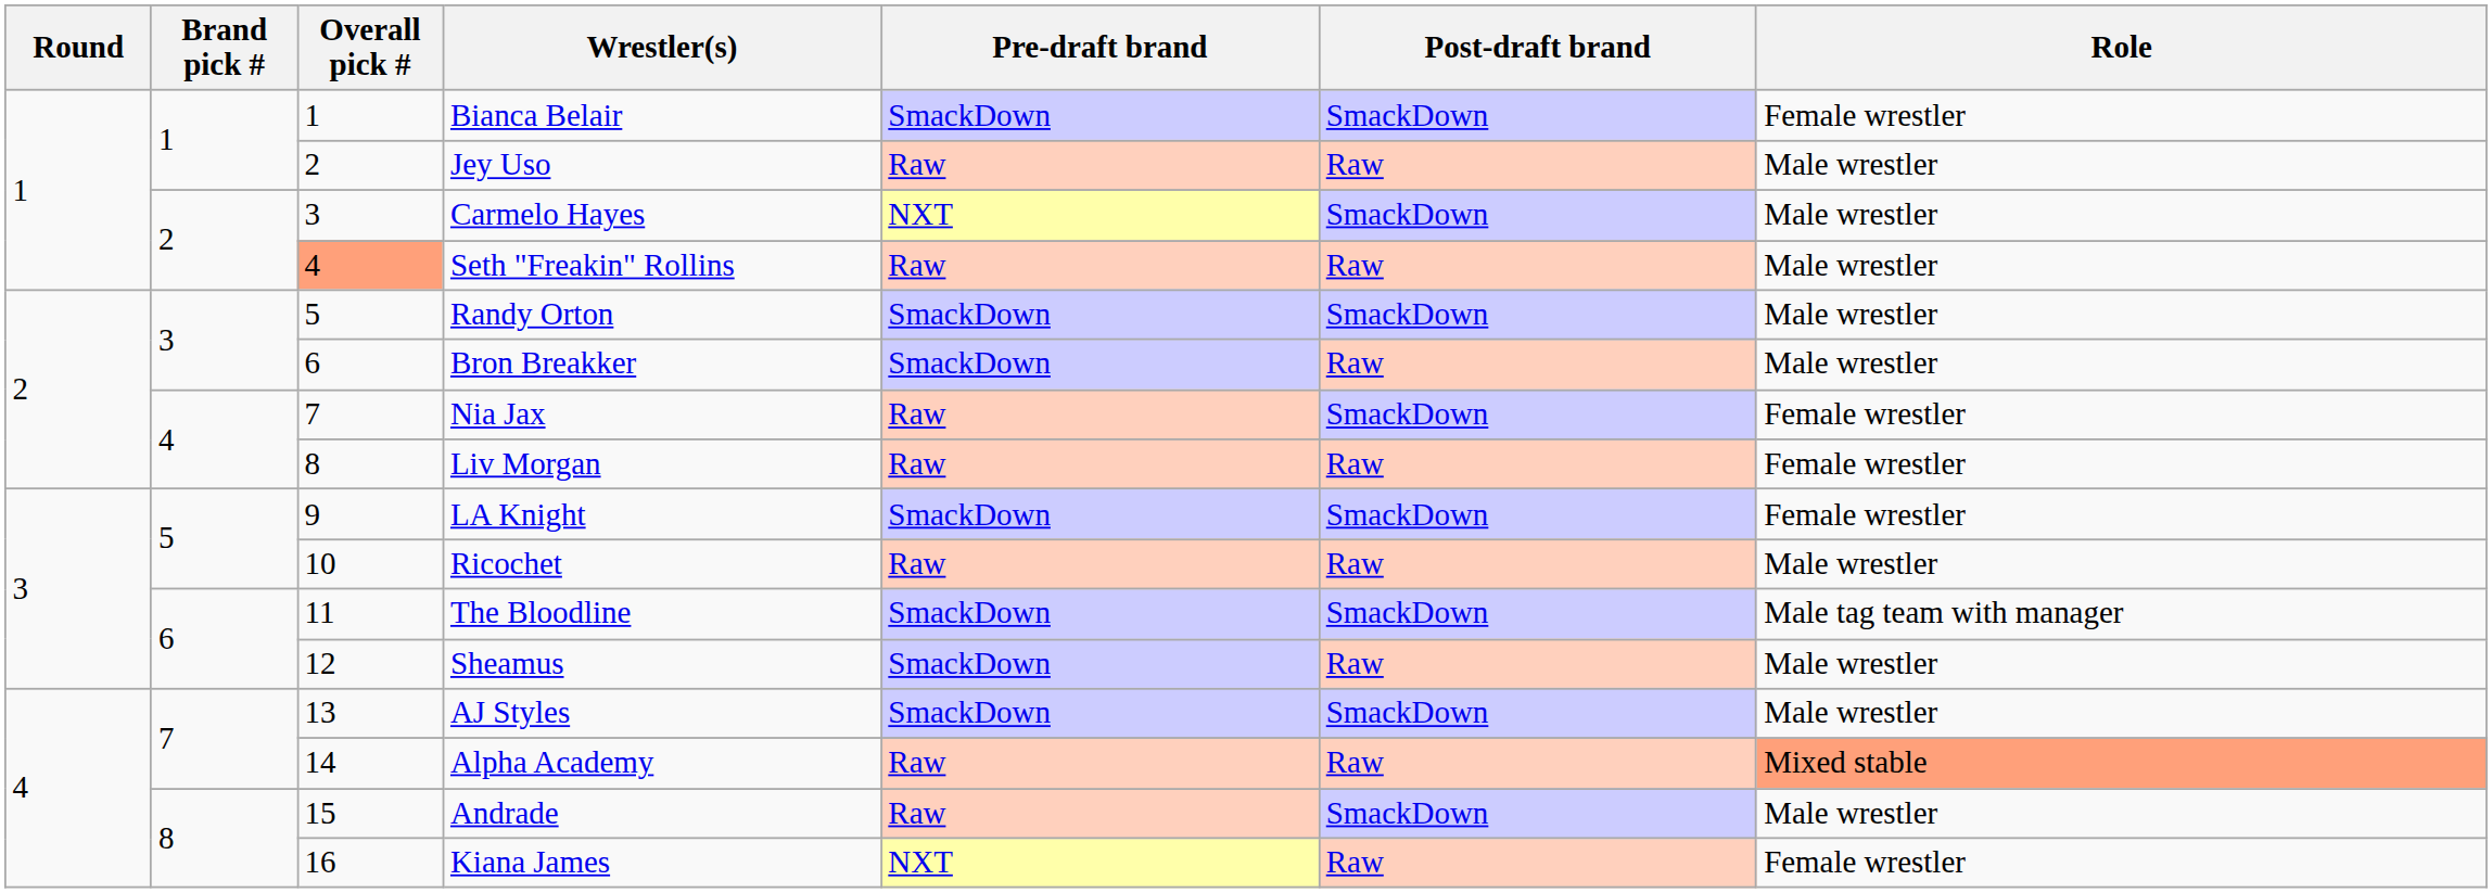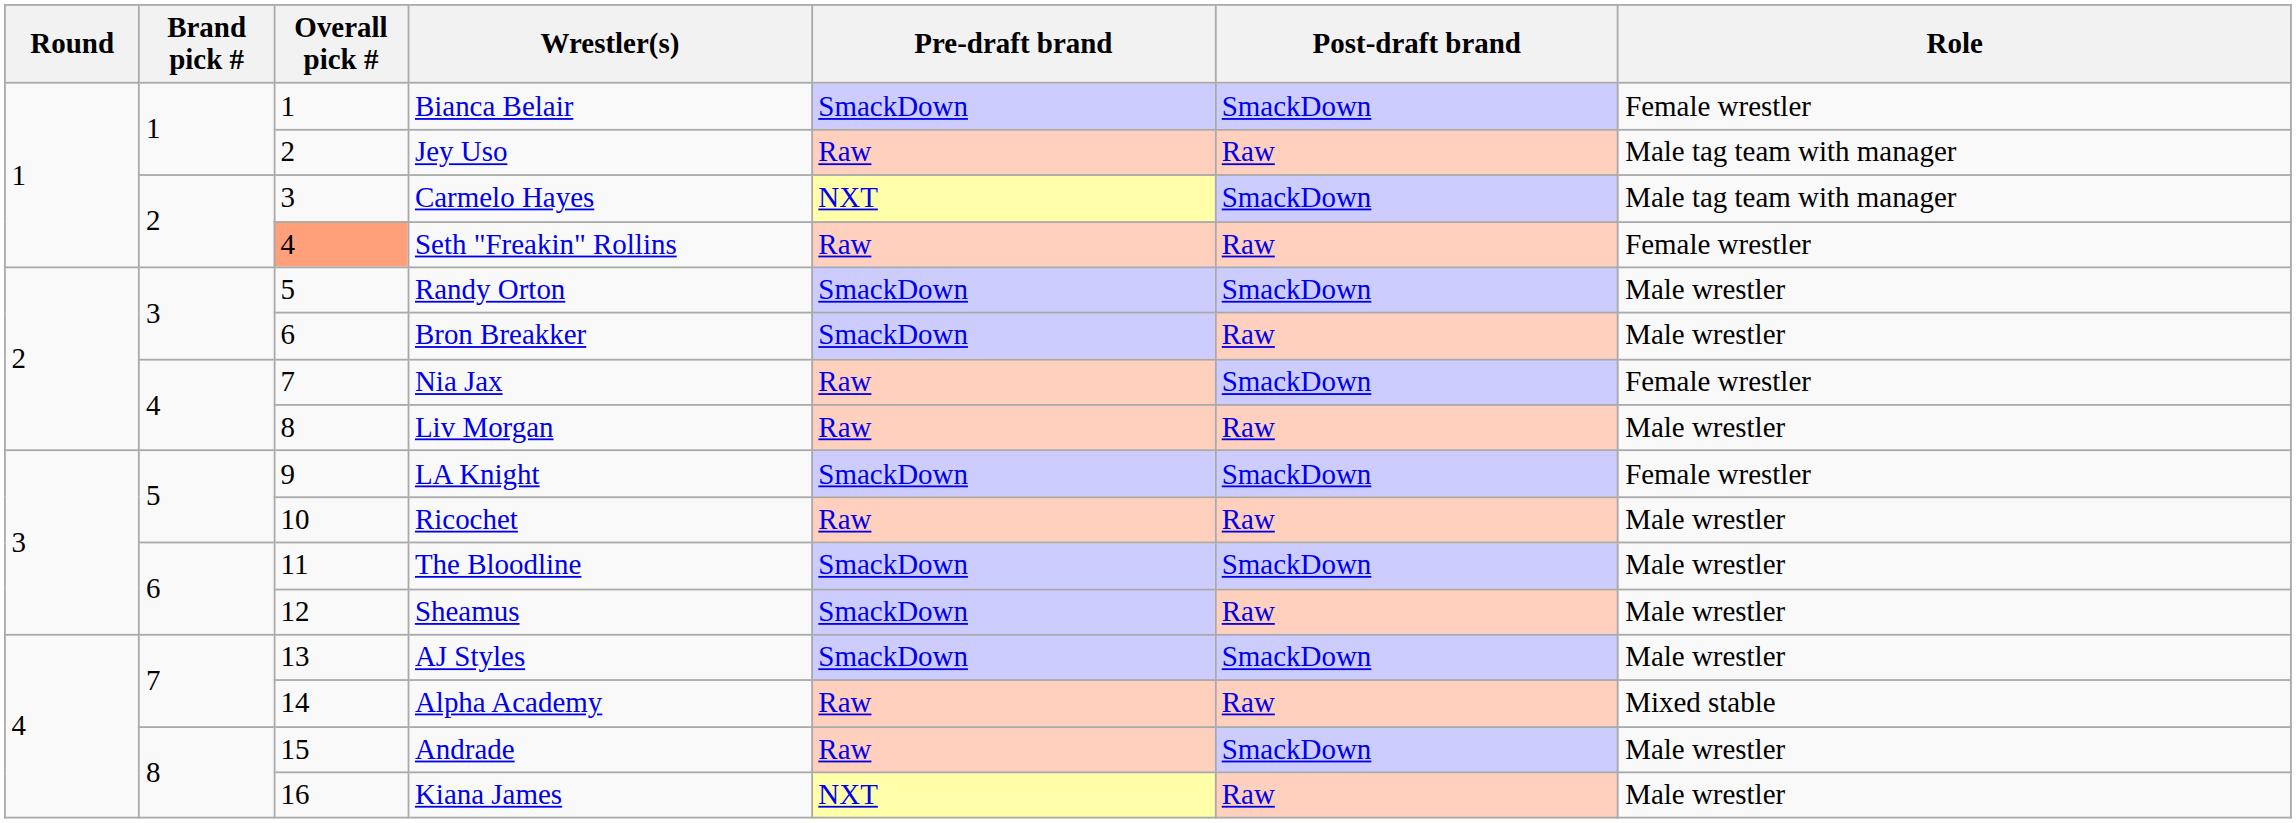Jey Uso | Role: Male wrestler -> Male tag team with manager
Carmelo Hayes | Role: Male wrestler -> Male tag team with manager
Seth "Freakin" Rollins | Role: Male wrestler -> Female wrestler
Liv Morgan | Role: Female wrestler -> Male wrestler
The Bloodline | Role: Male tag team with manager -> Male wrestler
Alpha Academy | Role: lightsalmon background -> no background
Kiana James | Role: Female wrestler -> Male wrestler
